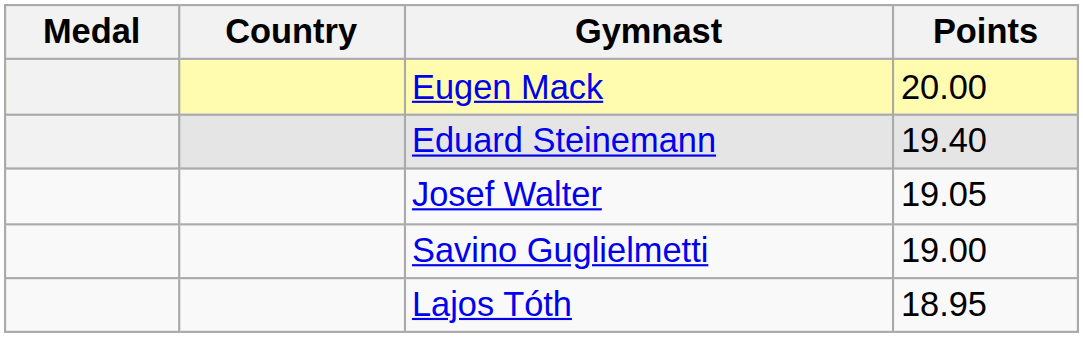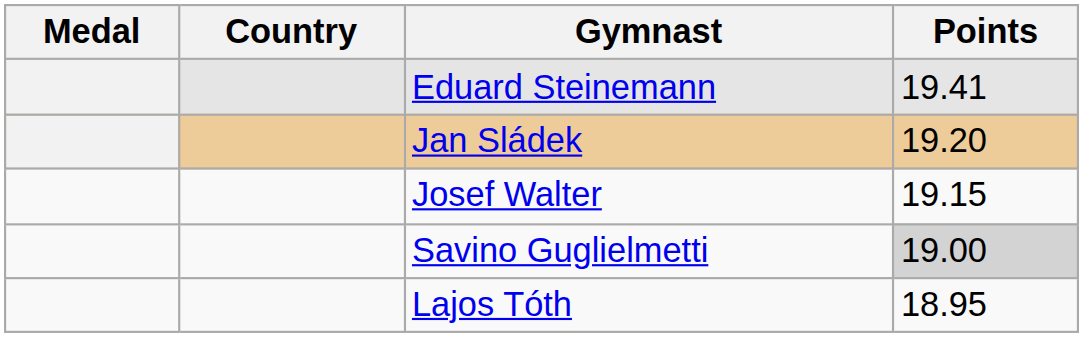- row: Eugen Mack | 20.00
Eduard Steinemann | Points: 19.40 -> 19.41
+ row: Jan Sládek | 19.20
Josef Walter | Points: 19.05 -> 19.15
Savino Guglielmetti | Points: no background -> lightgrey background
